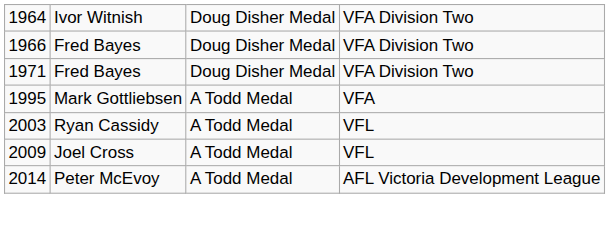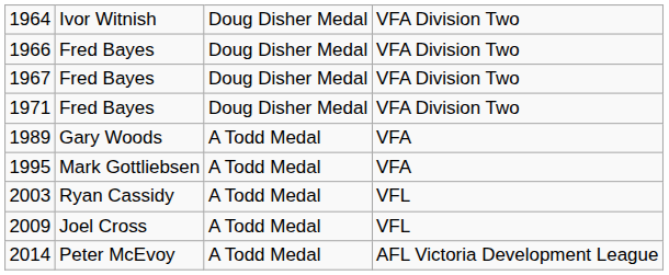+ row: 1967 | Fred Bayes | Doug Disher Medal | VFA Division Two
+ row: 1989 | Gary Woods | A Todd Medal | VFA
